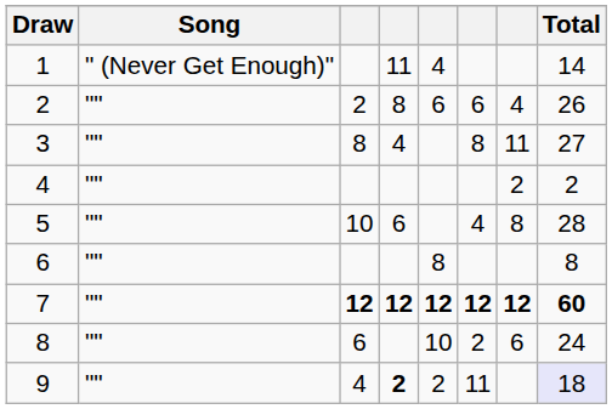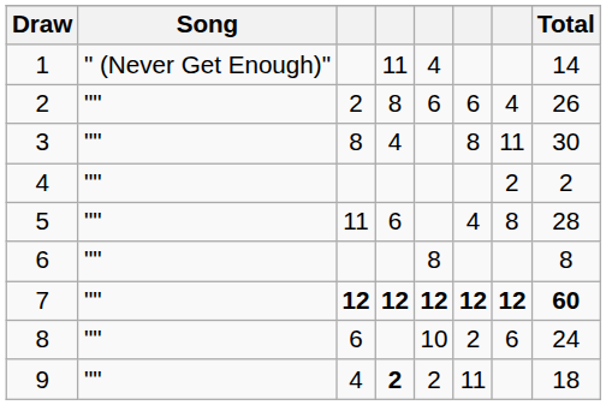3 | Total: 27 -> 30
5 | column 3: 10 -> 11
9 | Total: lavender background -> no background
